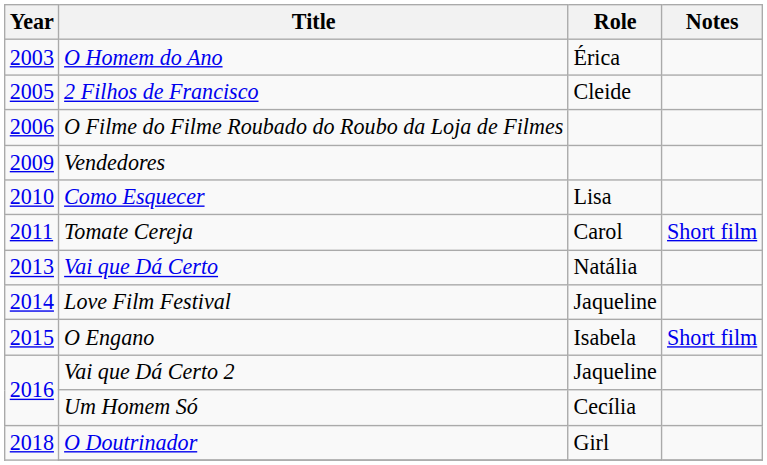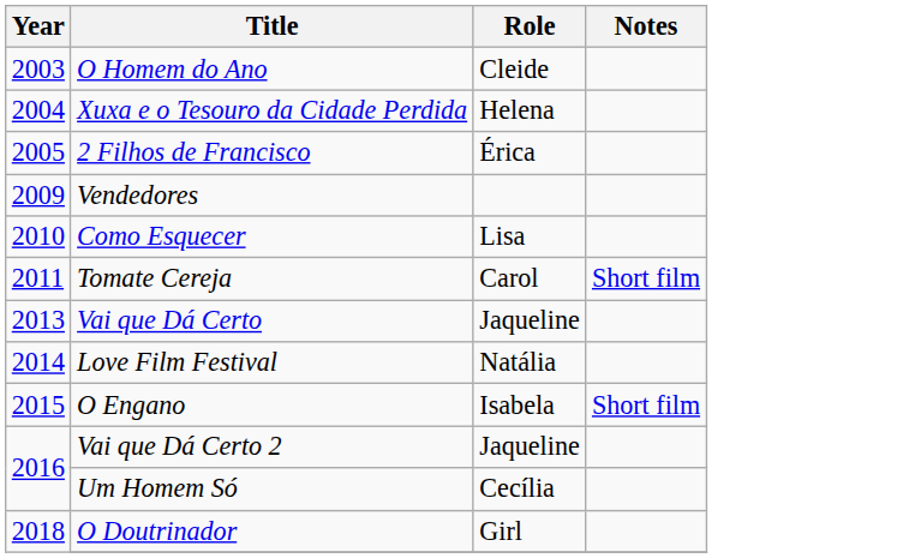O Homem do Ano | Role: Érica -> Cleide
+ row: 2004 | Xuxa e o Tesouro da Cidade Perdida | Helena
2 Filhos de Francisco | Role: Cleide -> Érica
- row: 2006 | O Filme do Filme Roubado do Roubo da Loja de Filmes
Vai que Dá Certo | Role: Natália -> Jaqueline
Love Film Festival | Role: Jaqueline -> Natália
